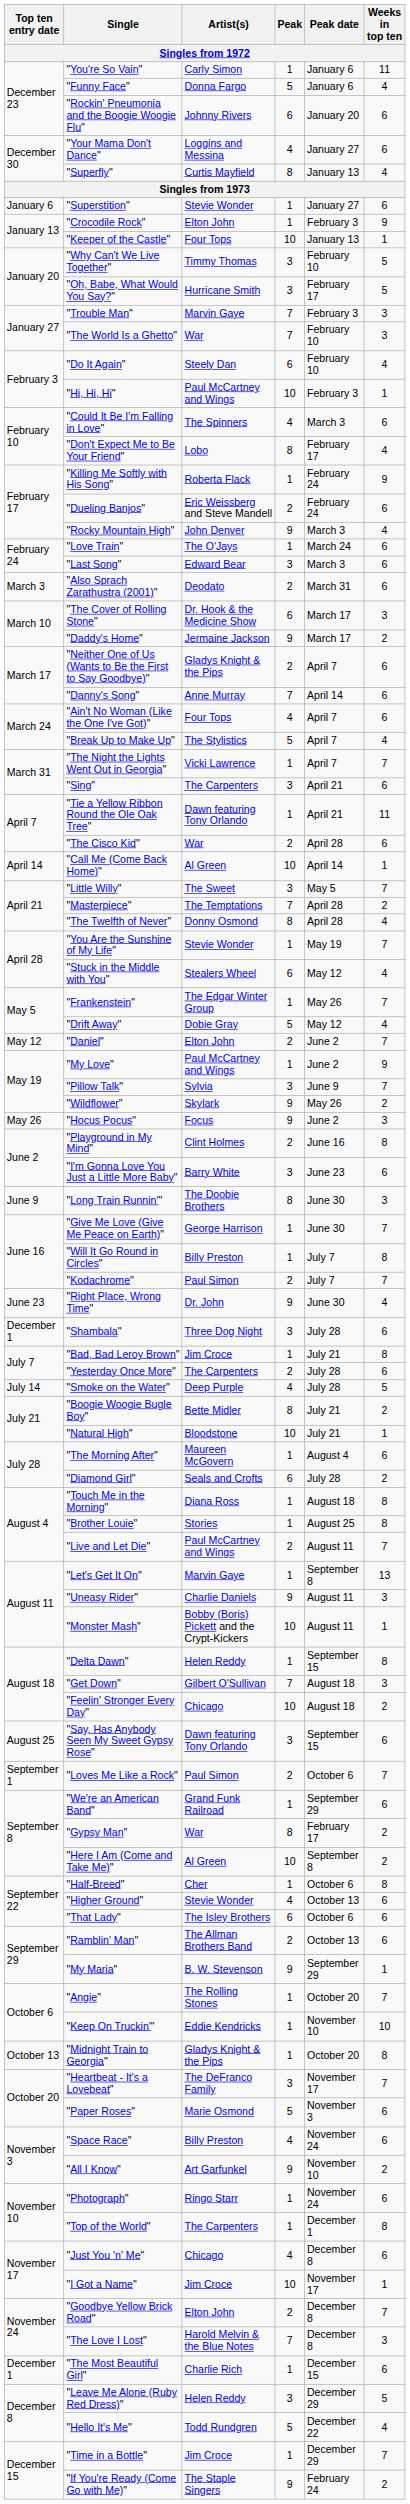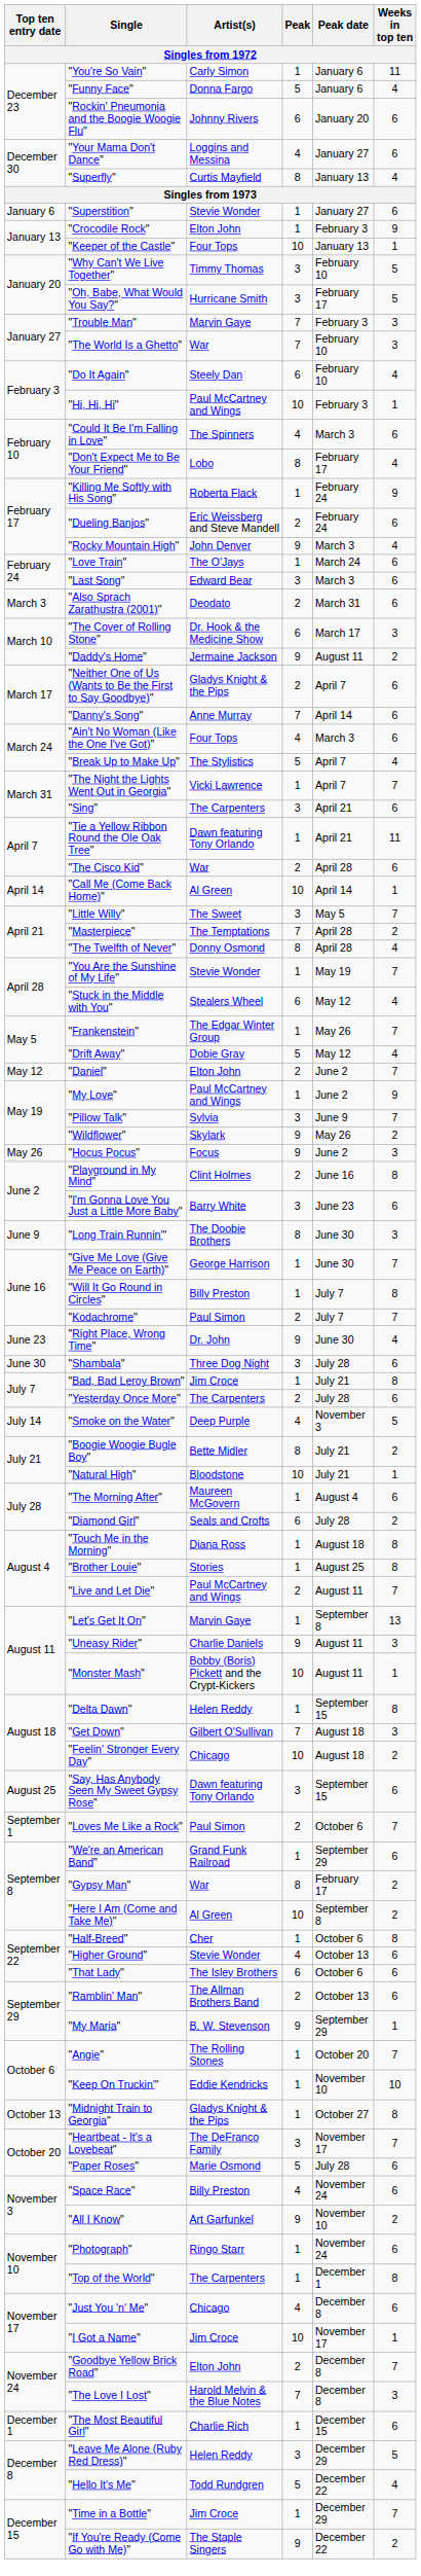"Daddy's Home" | Peak date: March 17 -> August 11
"Ain't No Woman (Like the One I've Got)" | Peak date: April 7 -> March 3
"Shambala" | Top ten entry date: December 1 -> June 30
"Smoke on the Water" | Peak date: July 28 -> November 3
"Midnight Train to Georgia" | Peak date: October 20 -> October 27
"Paper Roses" | Peak date: November 3 -> July 28
"If You're Ready (Come Go with Me)" | Peak date: February 24 -> December 22
